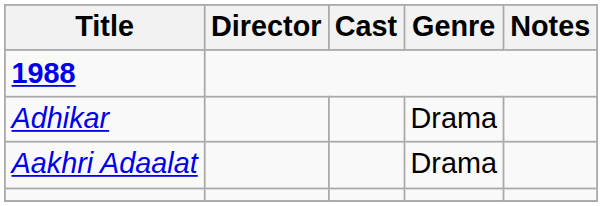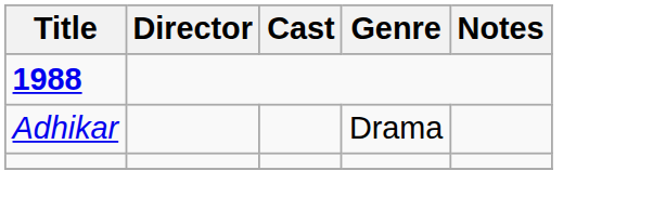- row: Aakhri Adaalat | Drama
